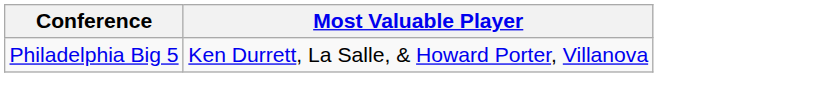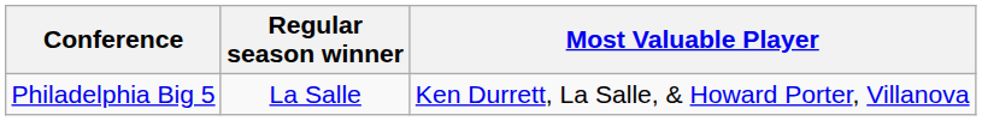+ column: Regular season winner | La Salle
